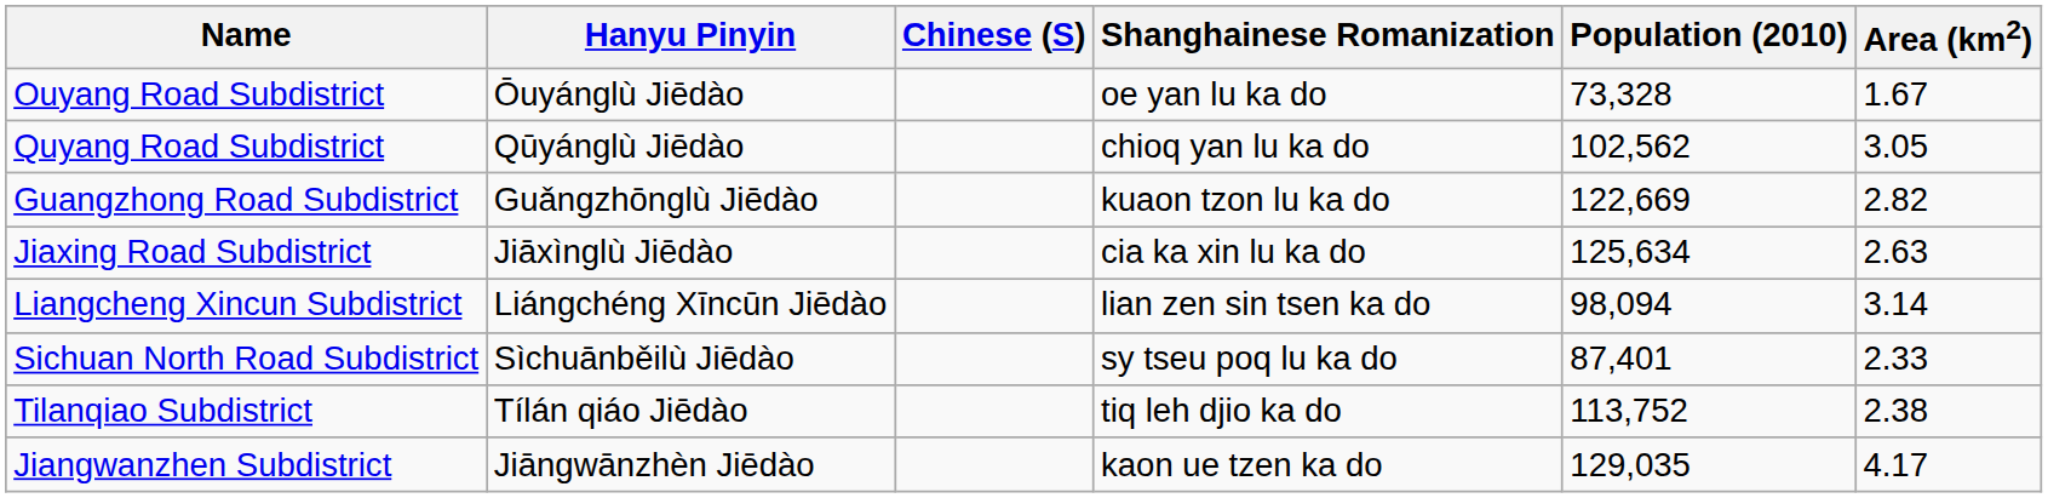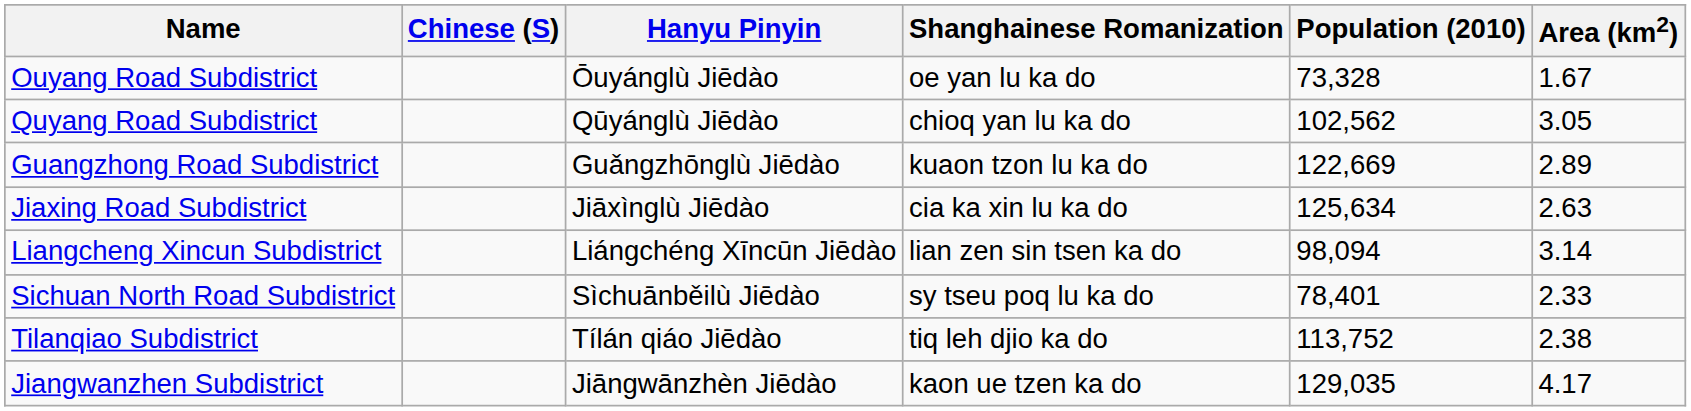columns swapped: Chinese (S) <-> Hanyu Pinyin
Guangzhong Road Subdistrict | Area (km2): 2.82 -> 2.89
Sichuan North Road Subdistrict | Population (2010): 87,401 -> 78,401
